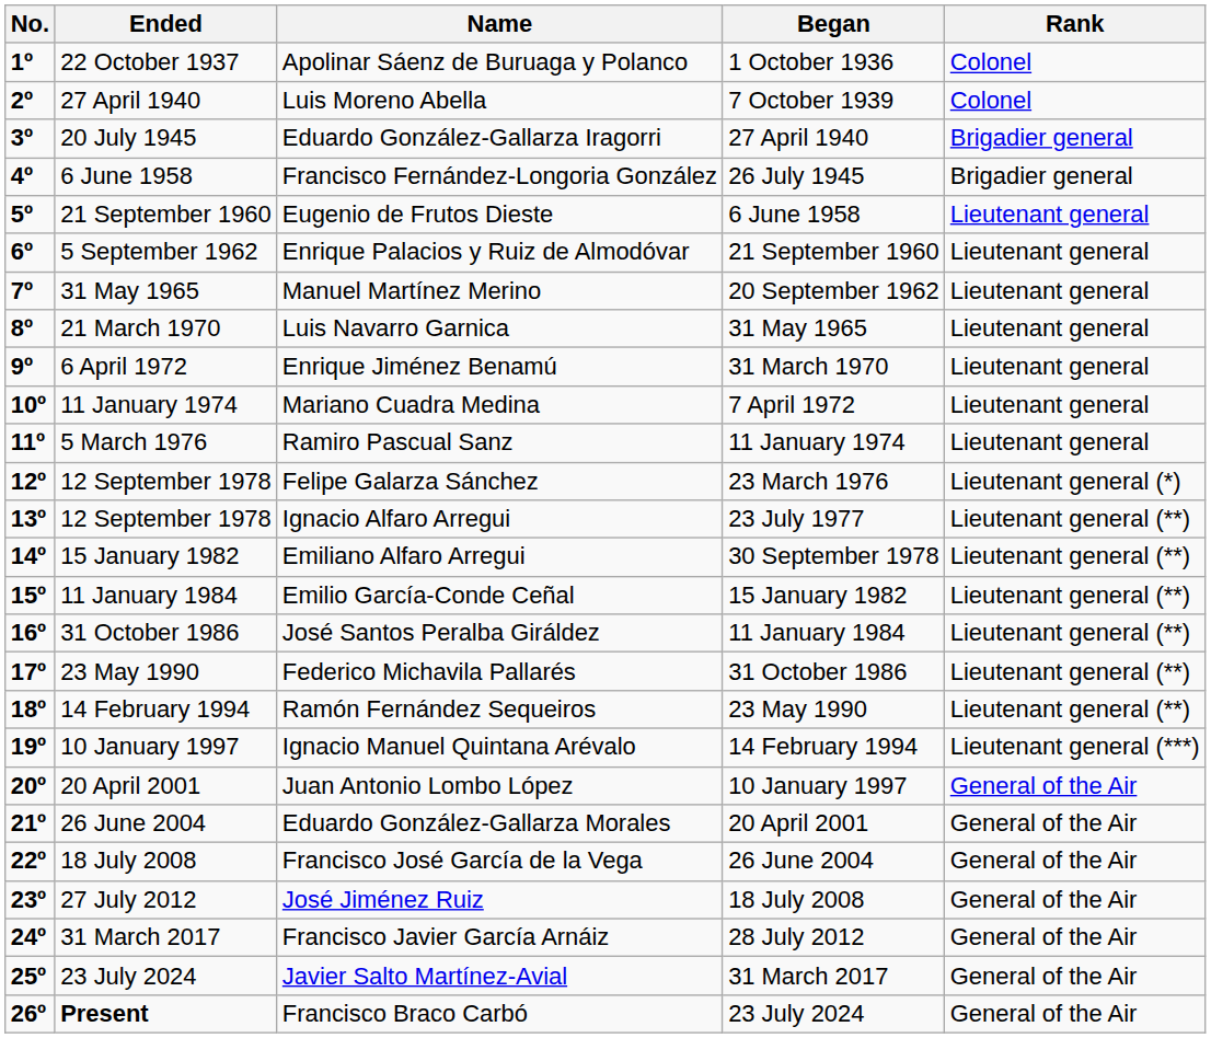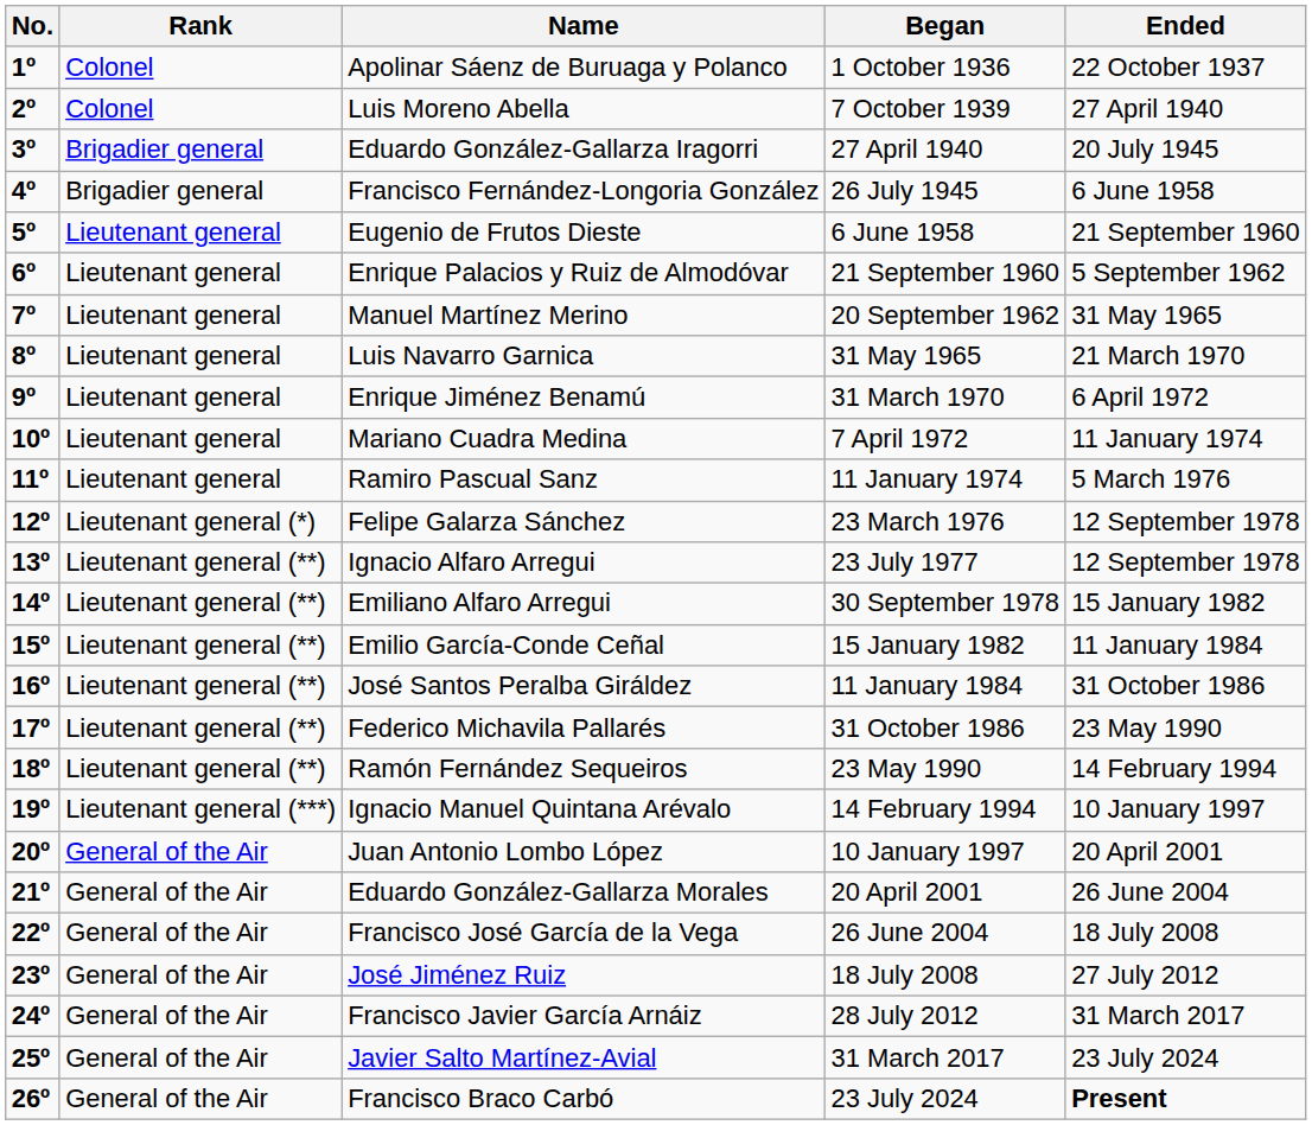columns swapped: Rank <-> Ended
